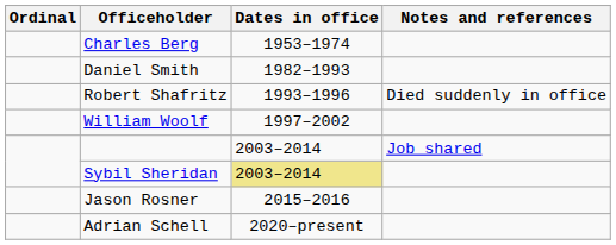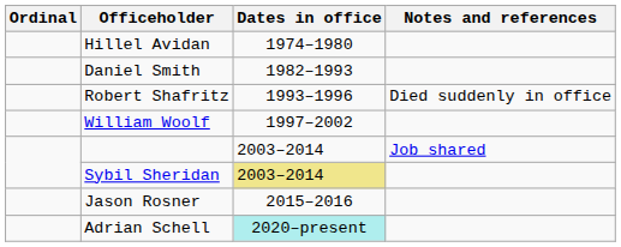- row: Charles Berg | 1953–1974
+ row: Hillel Avidan | 1974–1980
Adrian Schell | Dates in office: no background -> paleturquoise background
